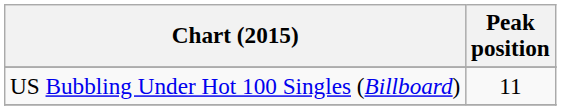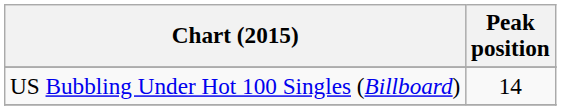US Bubbling Under Hot 100 Singles (Billboard) | Peak position: 11 -> 14
